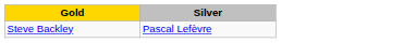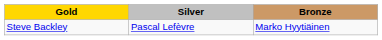+ column: Bronze | Marko Hyytiäinen
